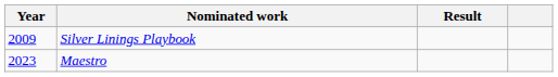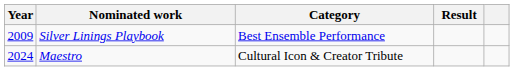+ column: Category | Best Ensemble Performance | Cultural Icon & Creator Tribute
Maestro | Year: 2023 -> 2024
